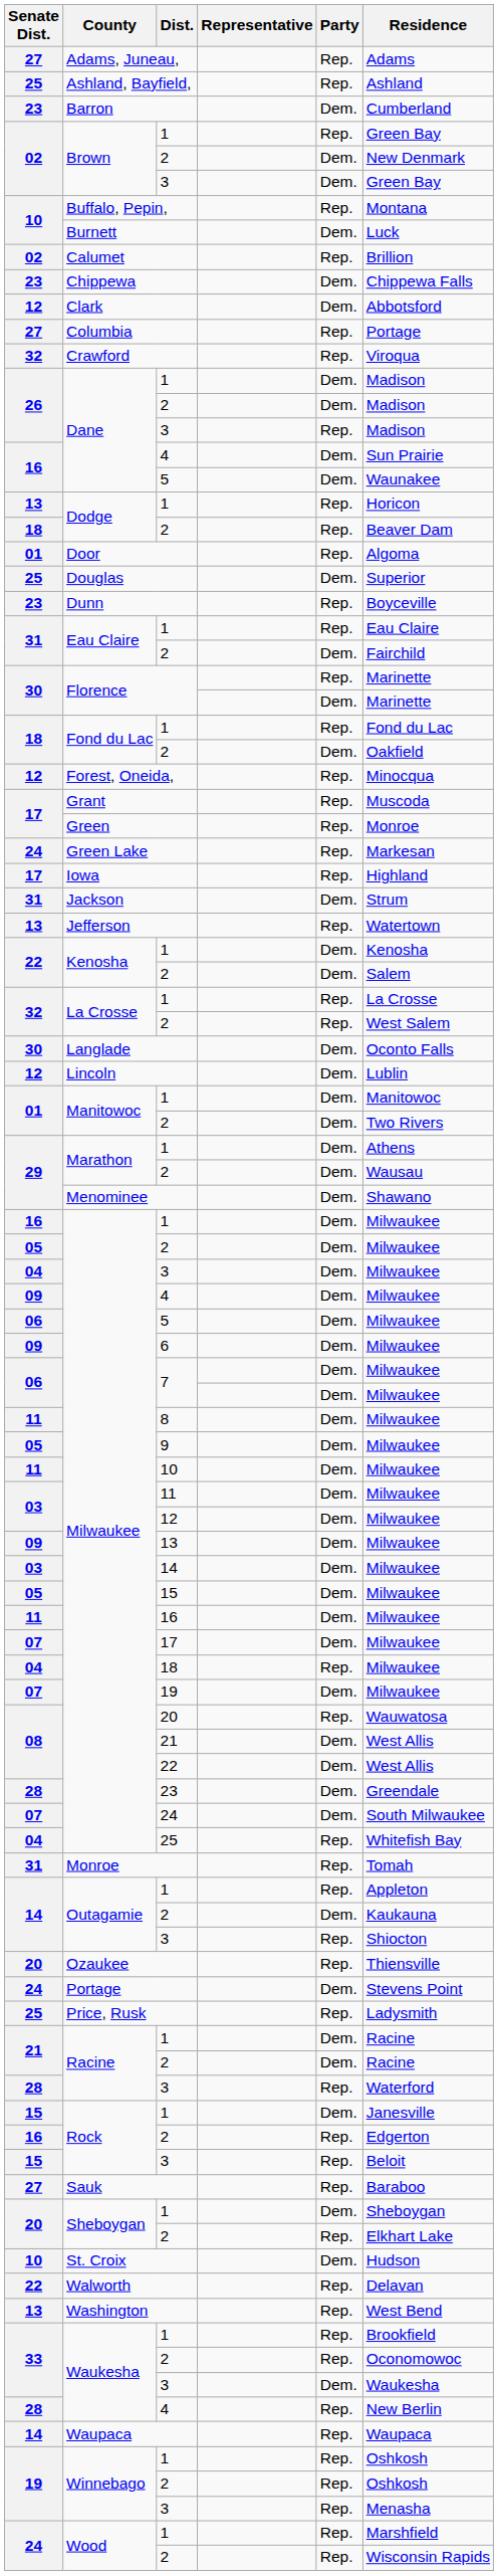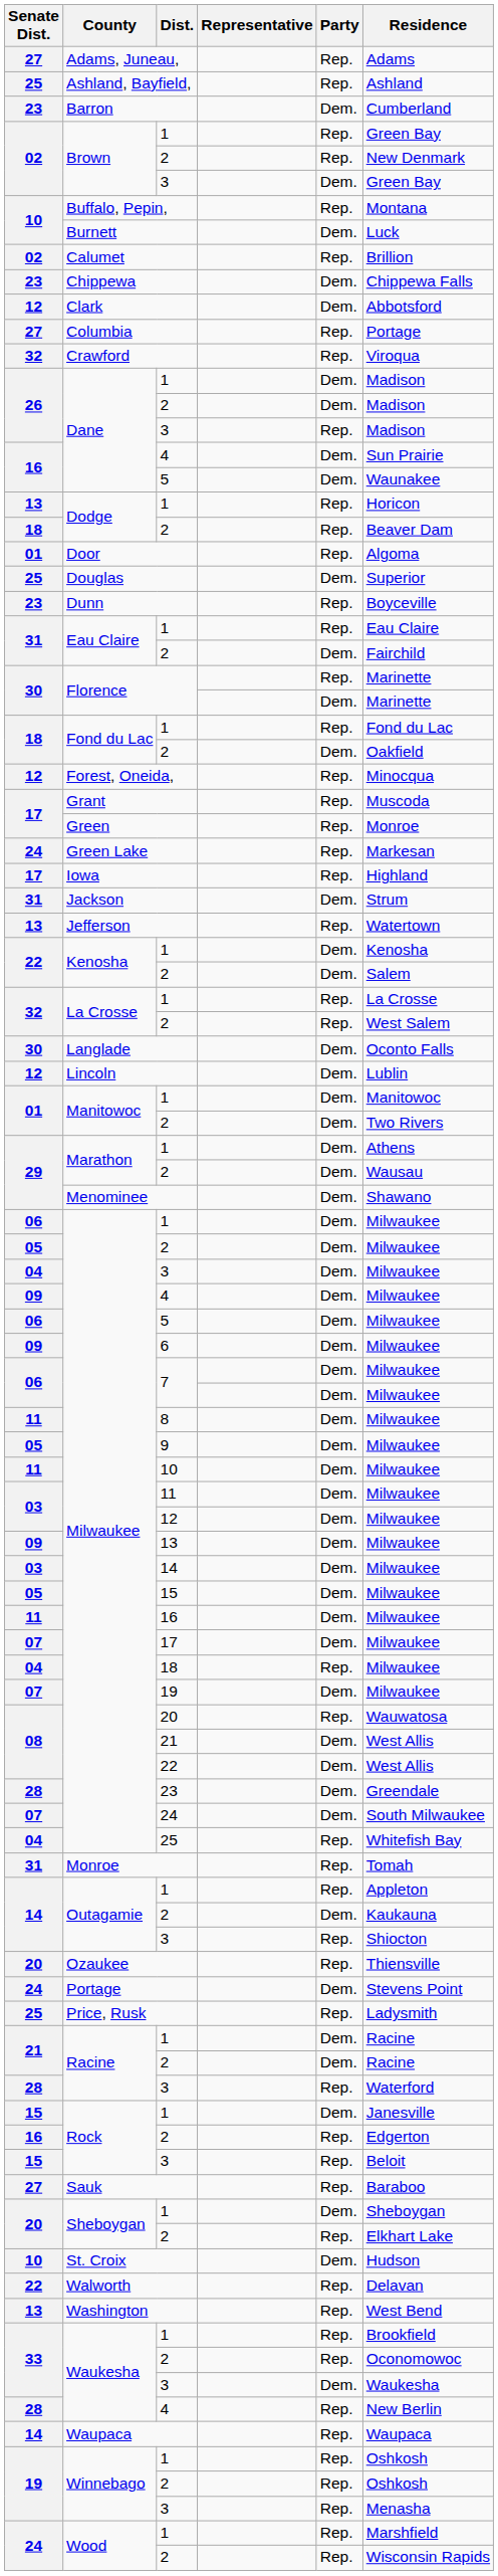Brown / 2 | Party: Dem. -> Rep.
Milwaukee / 1 | Senate Dist.: 16 -> 06
